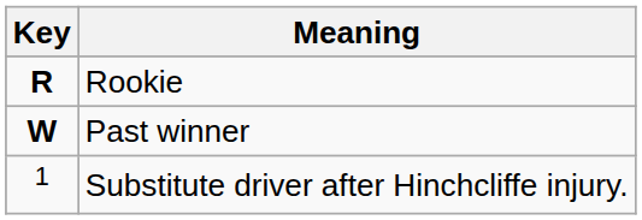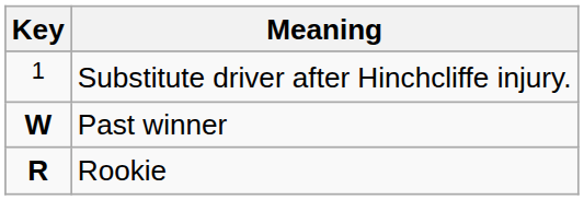rows swapped: Rookie <-> Substitute driver after Hinchcliffe injury.
